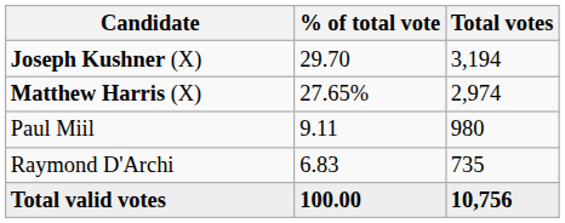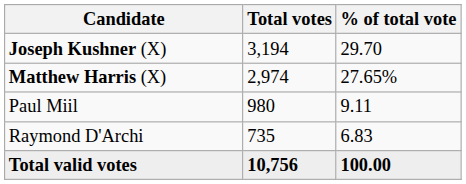columns swapped: Total votes <-> % of total vote
